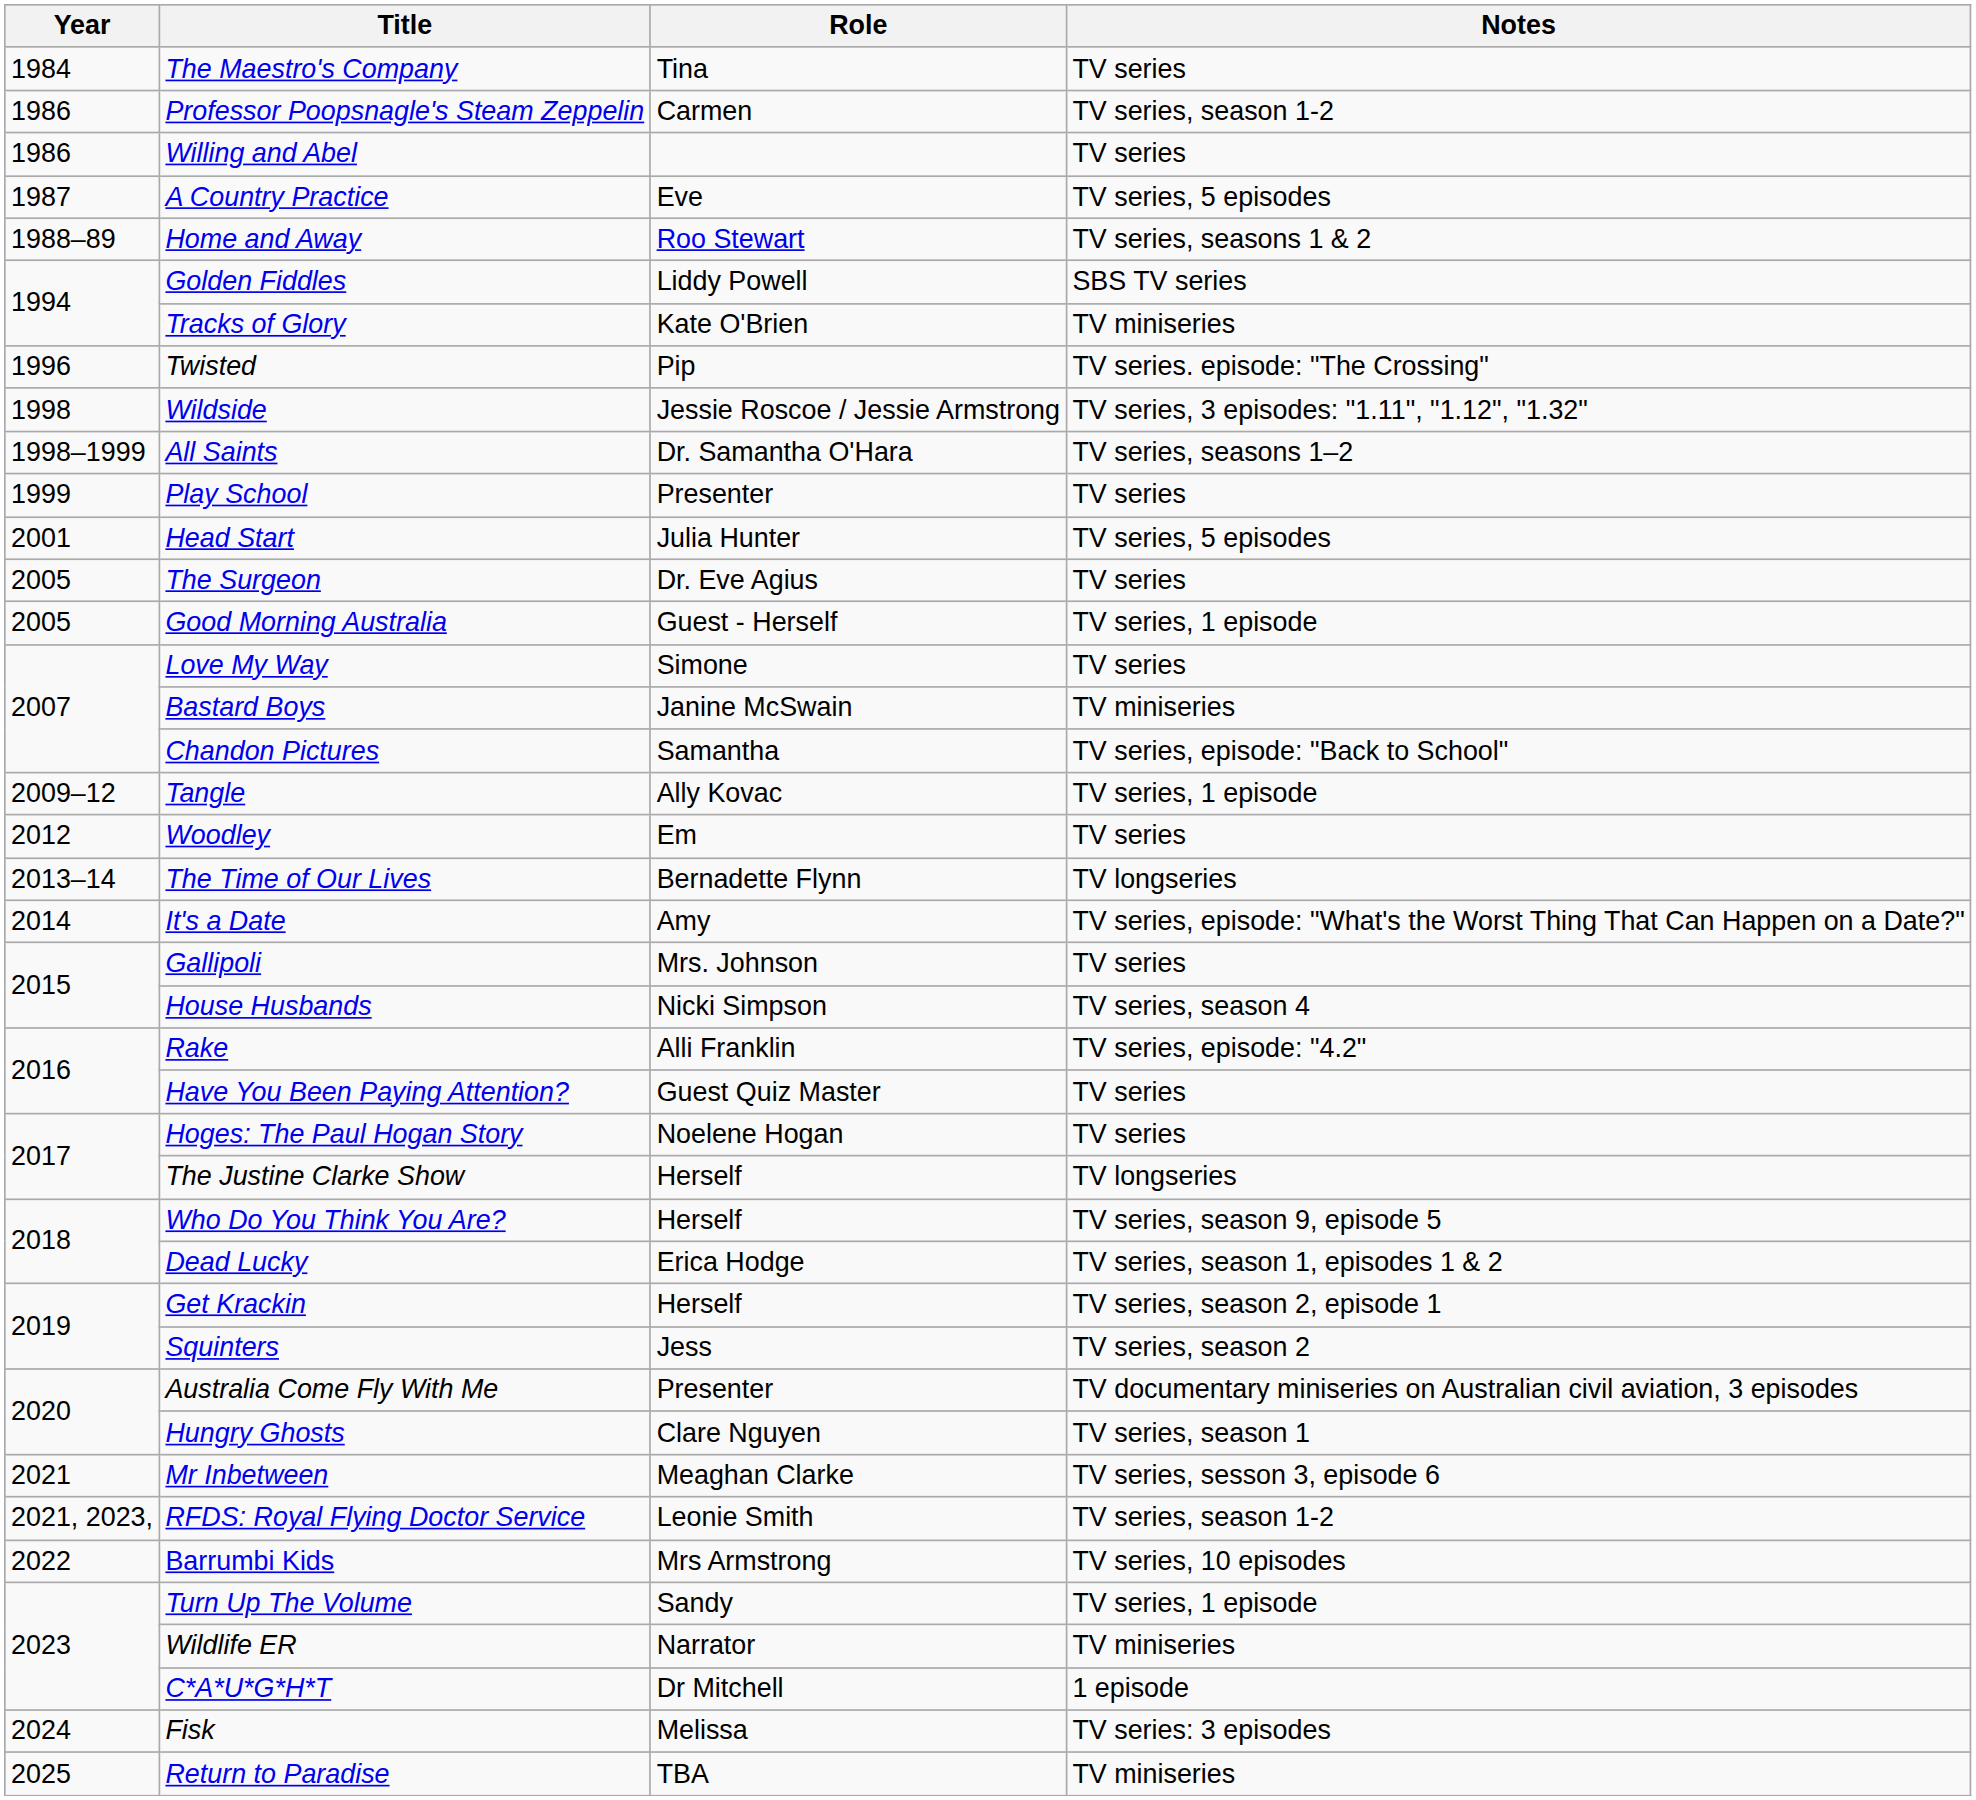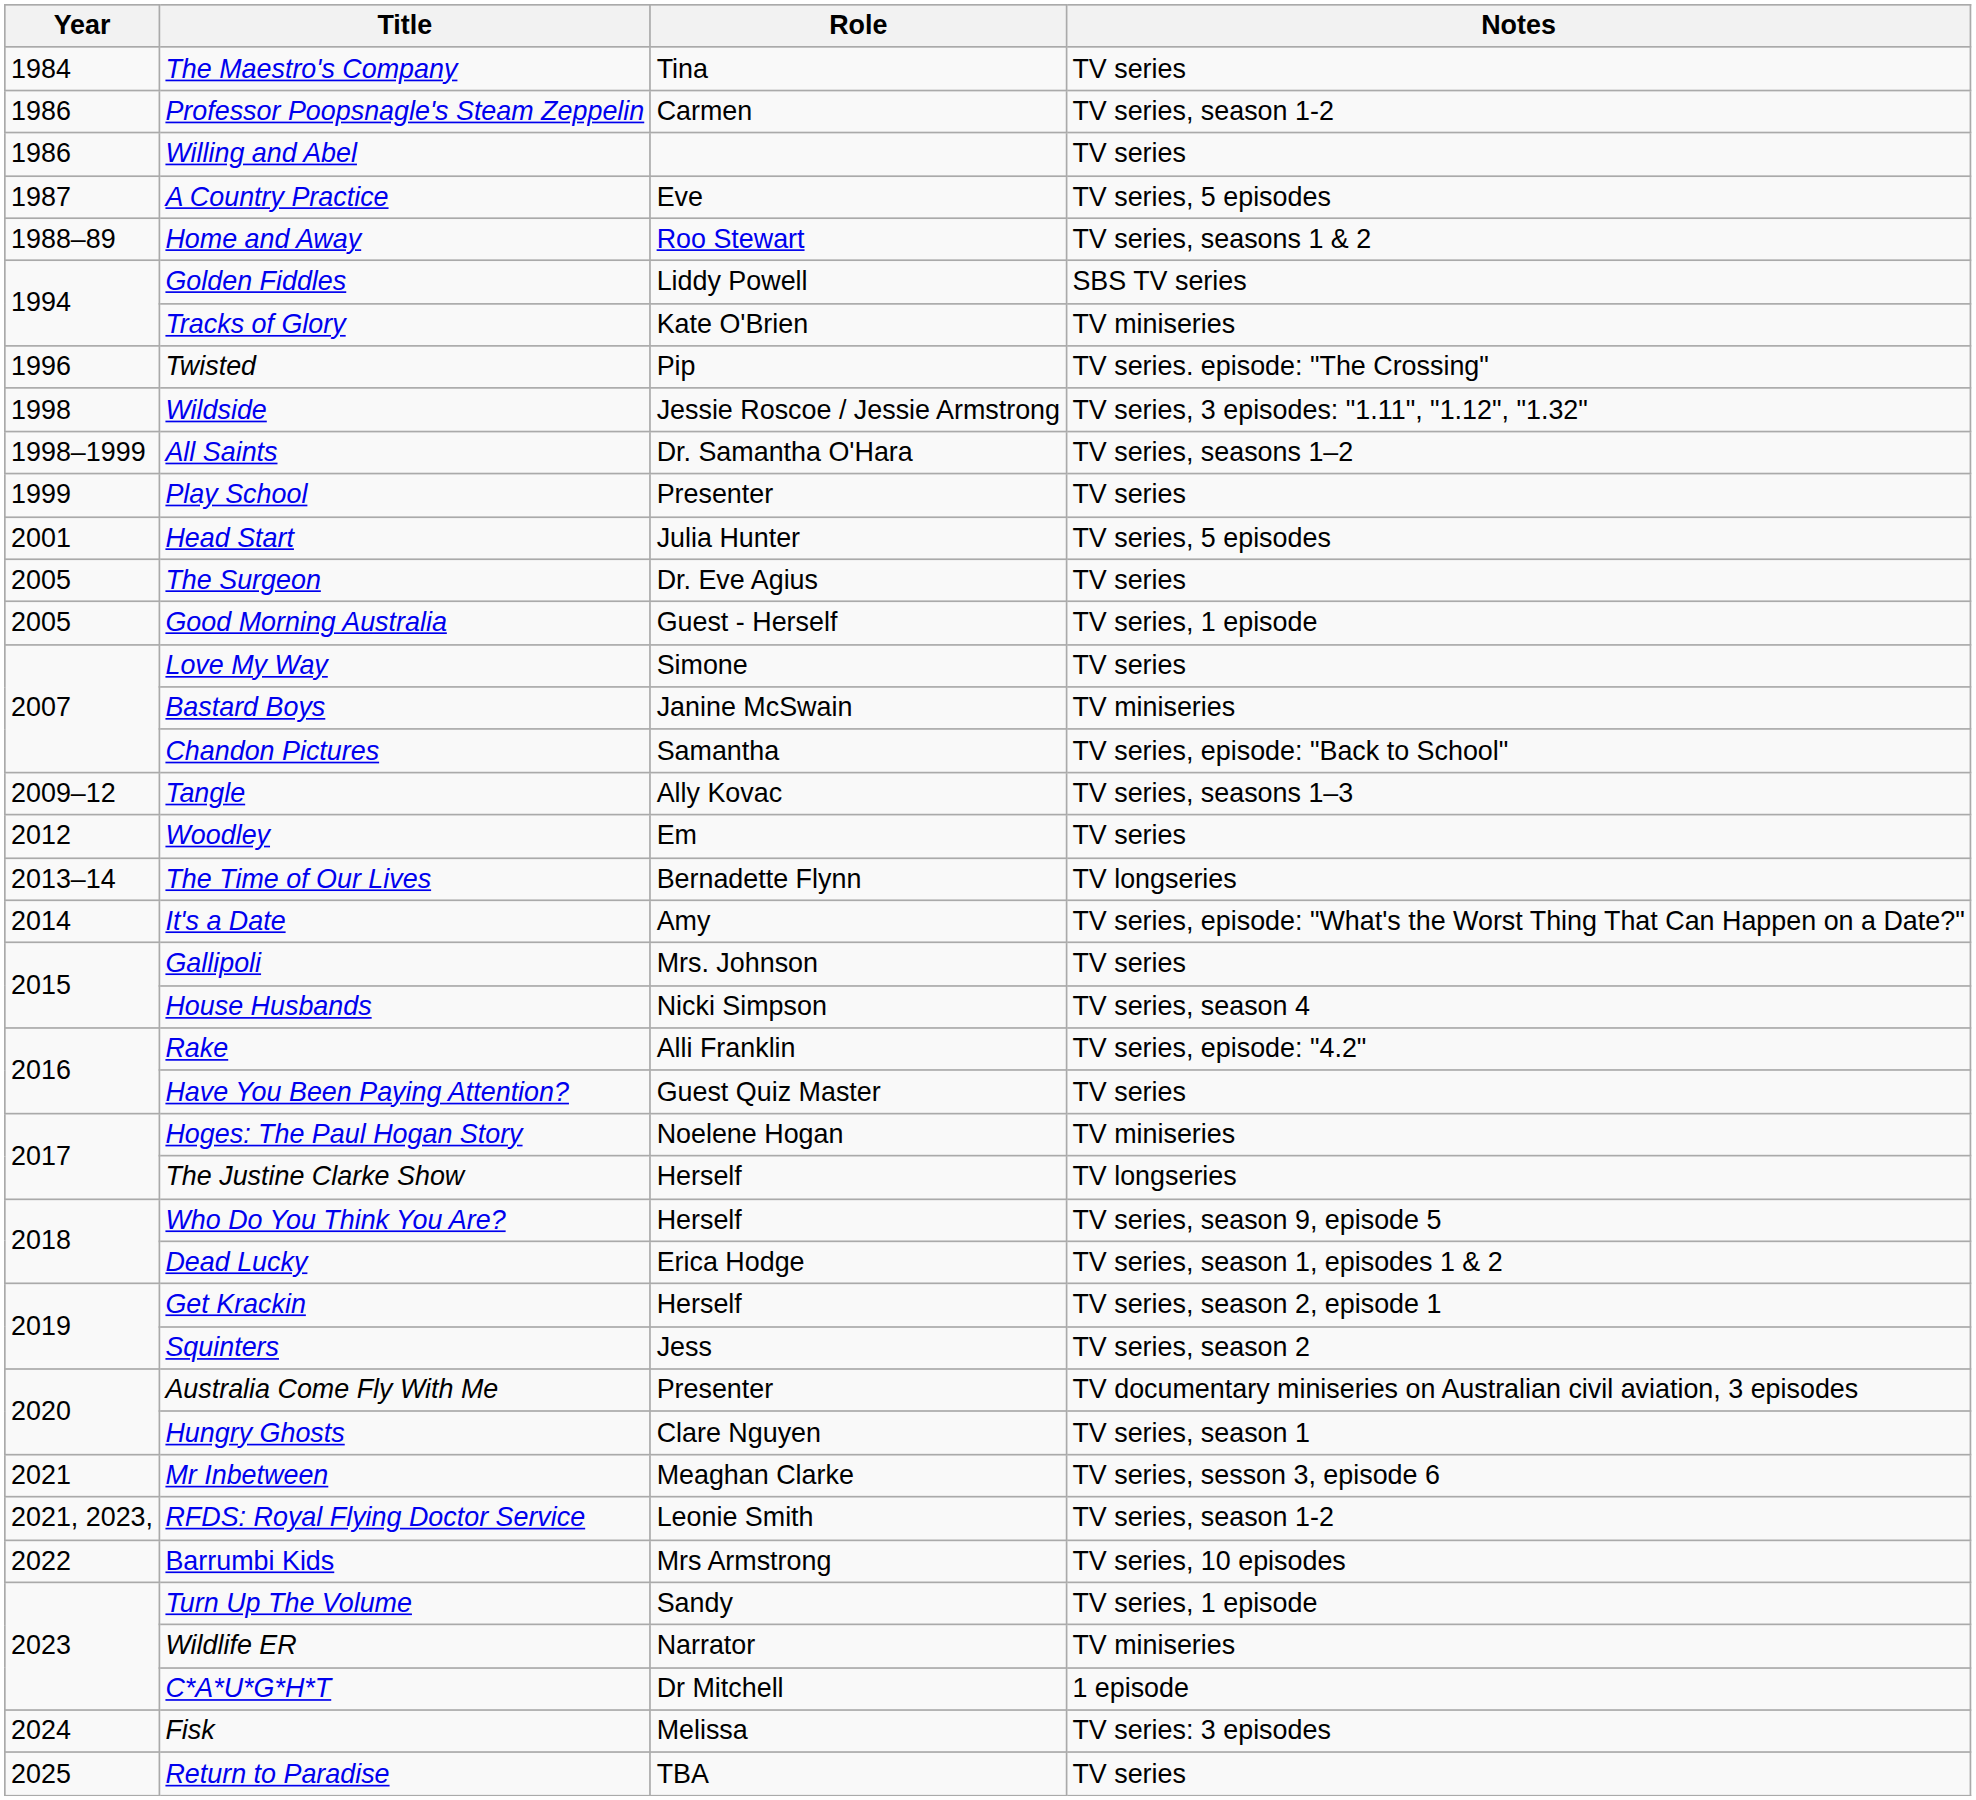Tangle | Notes: TV series, 1 episode -> TV series, seasons 1–3
Hoges: The Paul Hogan Story | Notes: TV series -> TV miniseries
Return to Paradise | Notes: TV miniseries -> TV series
